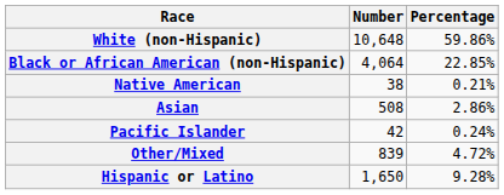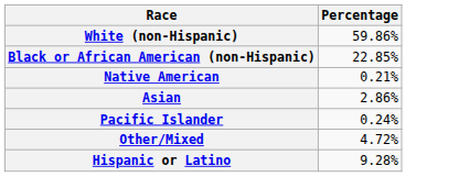- column: Number | 10,648 | 4,064 | 38 | 508 | 42 | 839 | 1,650
